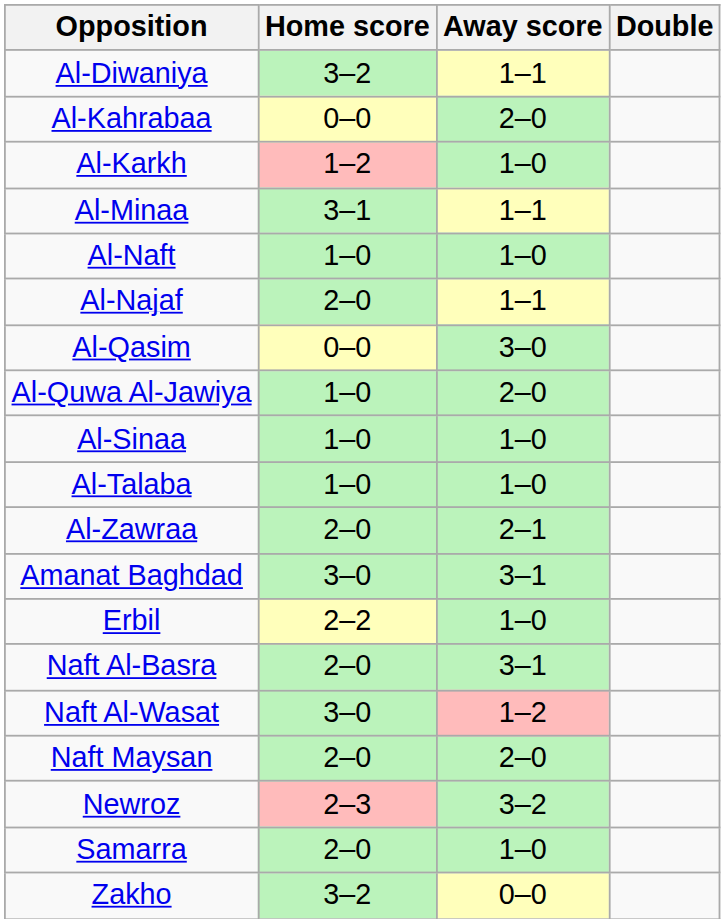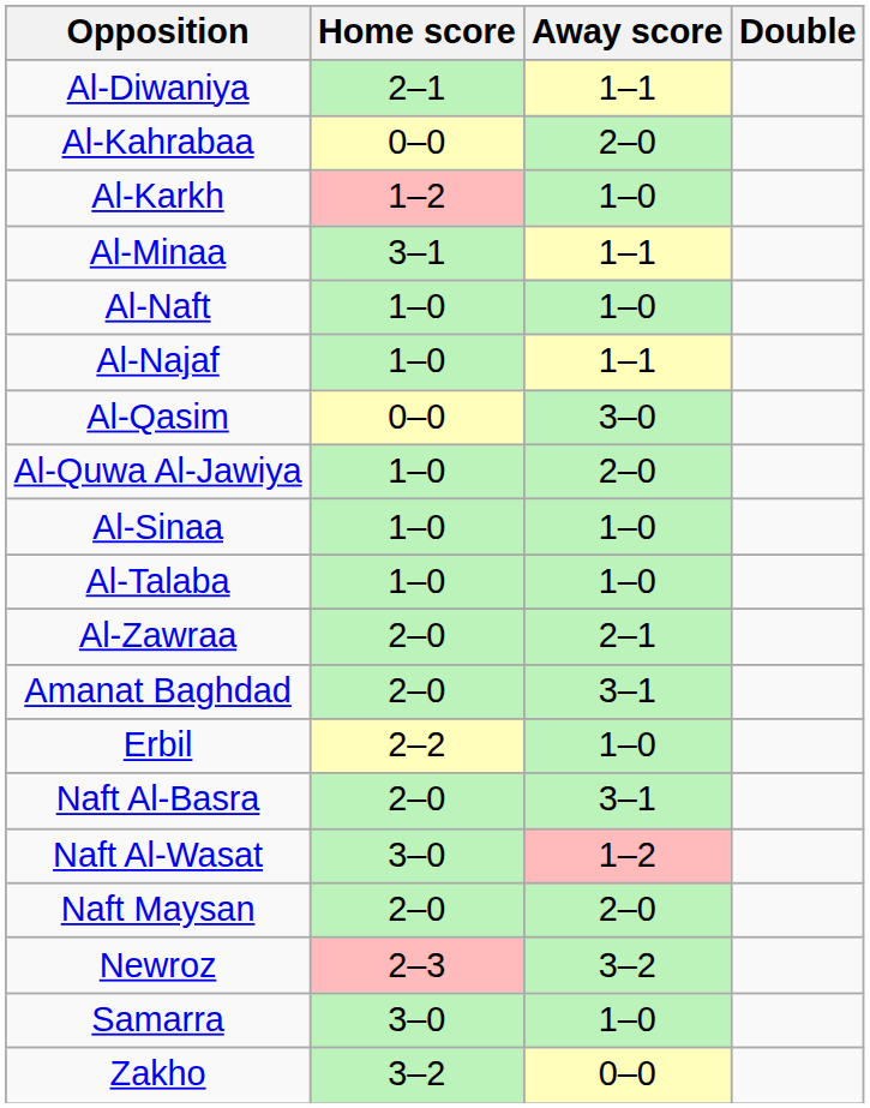Al-Diwaniya | Home score: 3–2 -> 2–1
Al-Najaf | Home score: 2–0 -> 1–0
Amanat Baghdad | Home score: 3–0 -> 2–0
Samarra | Home score: 2–0 -> 3–0
